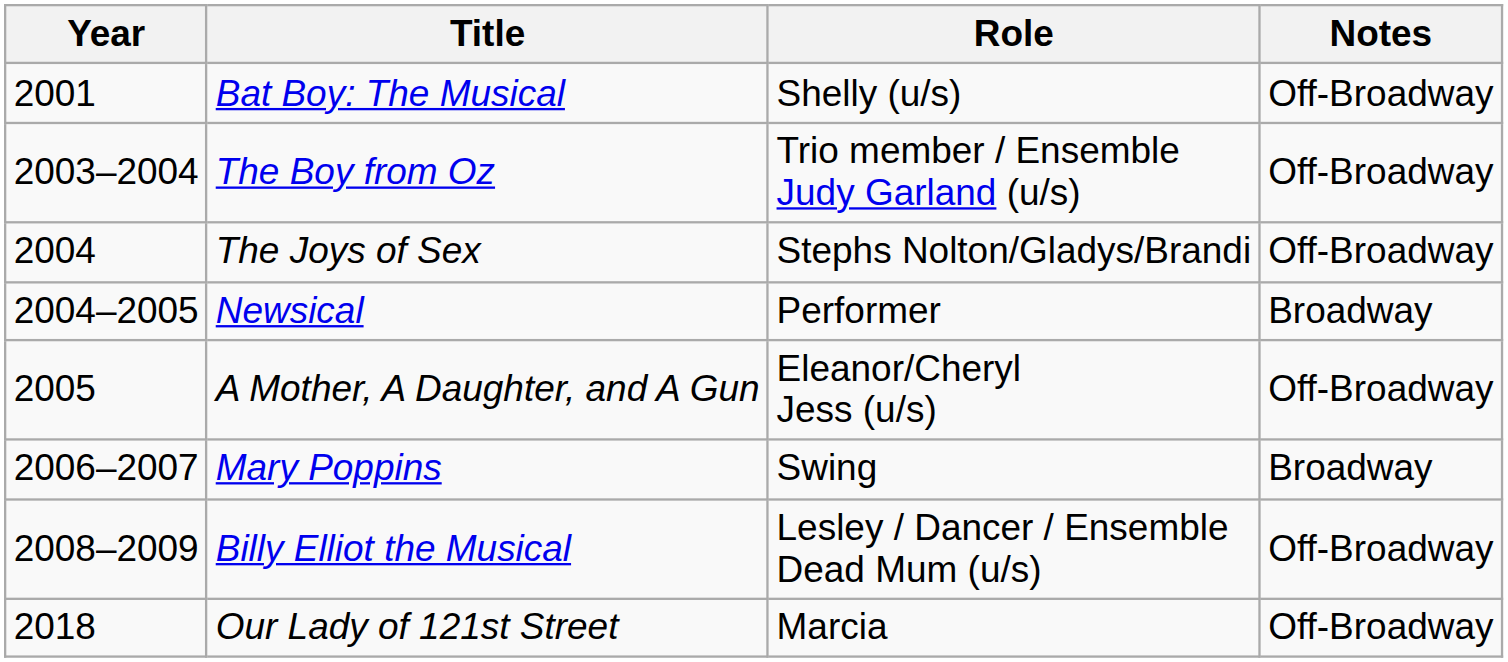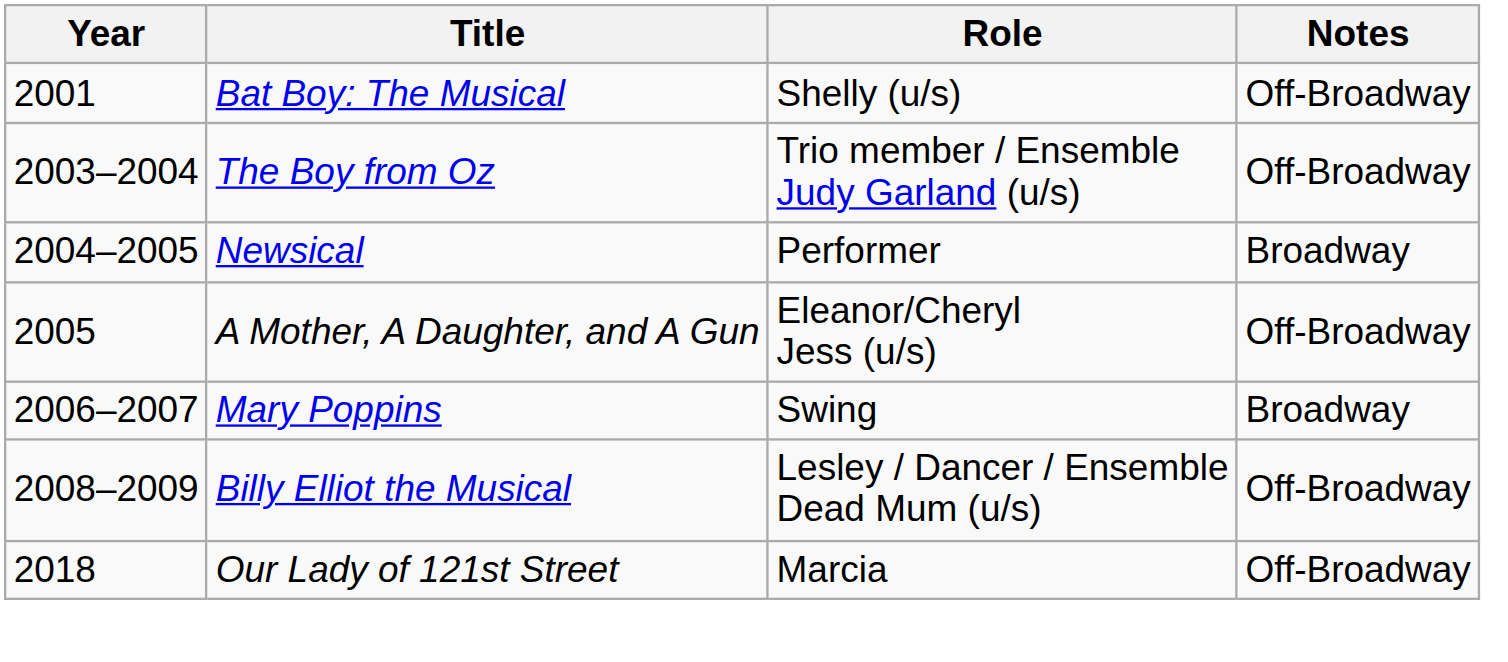- row: 2004 | The Joys of Sex | Stephs Nolton/Gladys/Brandi | Off-Broadway
